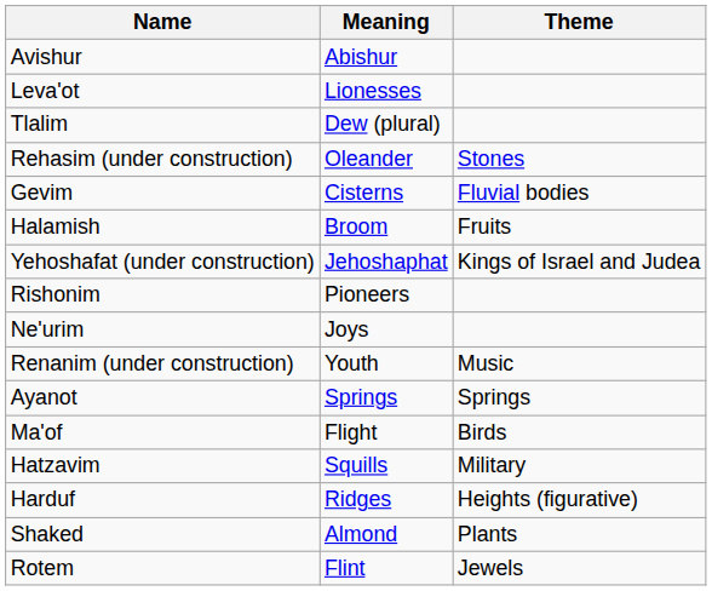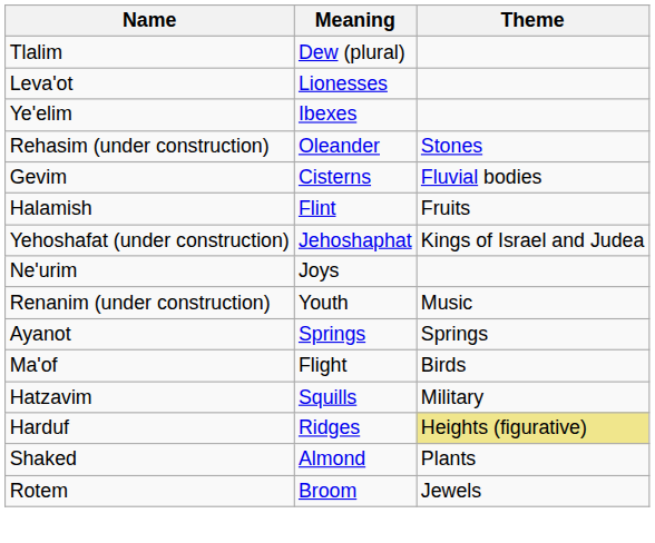- row: Avishur | Abishur
rows swapped: Tlalim <-> Leva'ot
+ row: Ye'elim | Ibexes
Halamish | Meaning: Broom -> Flint
- row: Rishonim | Pioneers
Harduf | Theme: no background -> khaki background
Rotem | Meaning: Flint -> Broom
